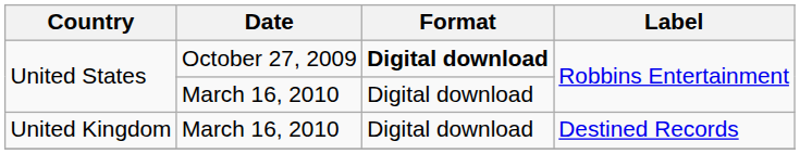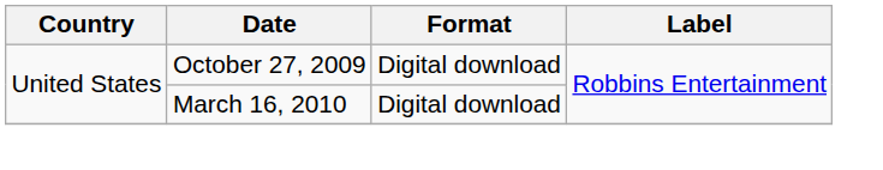United States / October 27, 2009 | Format: bold -> normal
- row: United Kingdom | March 16, 2010 | Digital download | Destined Records
